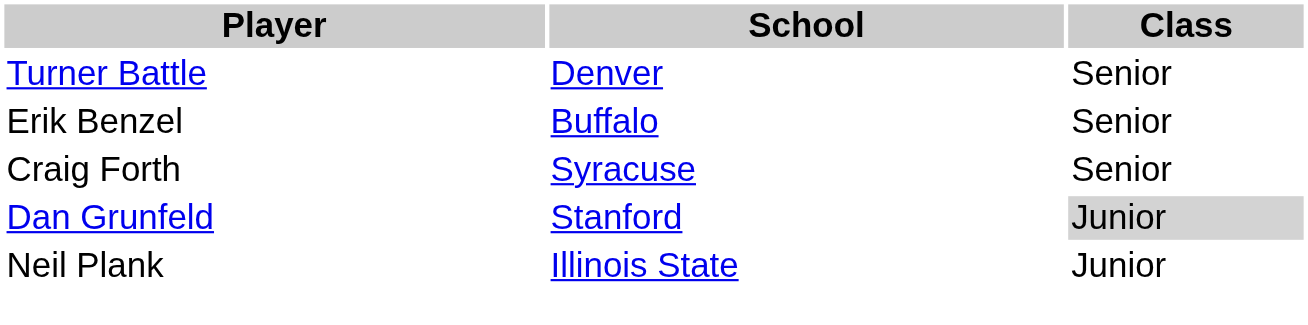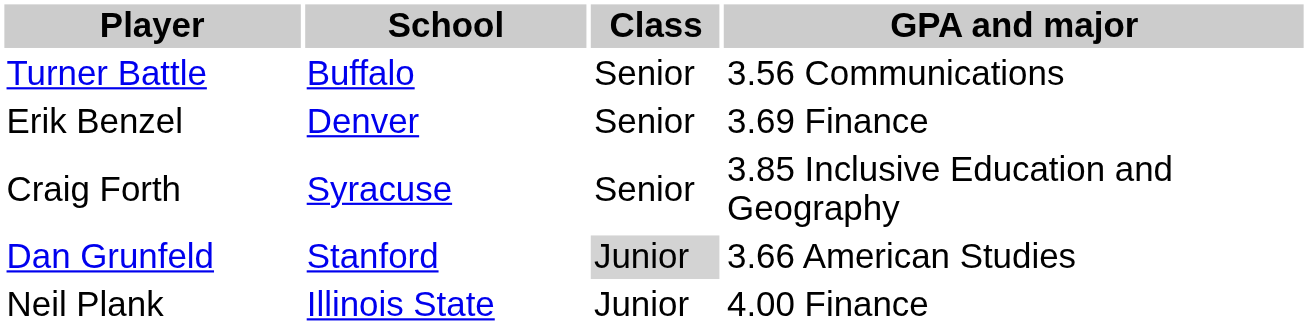+ column: GPA and major | 3.56 Communications | 3.69 Finance | 3.85 Inclusive Education and Geography | 3.66 American Studies | 4.00 Finance
Turner Battle | School: Denver -> Buffalo
Erik Benzel | School: Buffalo -> Denver
